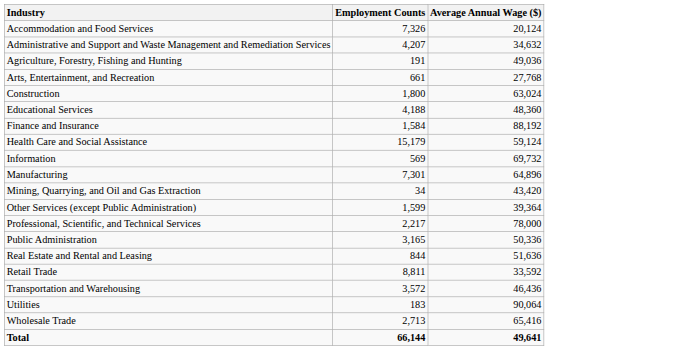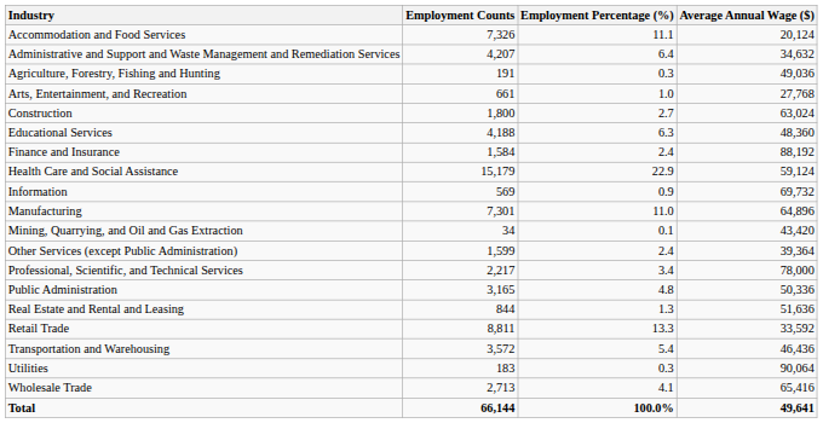+ column: Employment Percentage (%) | 11.1 | 6.4 | 0.3 | 1.0 | 2.7 | 6.3 | 2.4 | 22.9 | 0.9 | 11.0 | 0.1 | 2.4 | 3.4 | 4.8 | 1.3 | 13.3 | 5.4 | 0.3 | 4.1 | 100.0%
